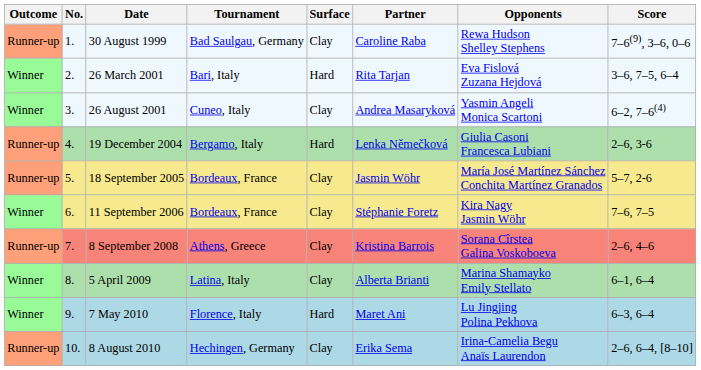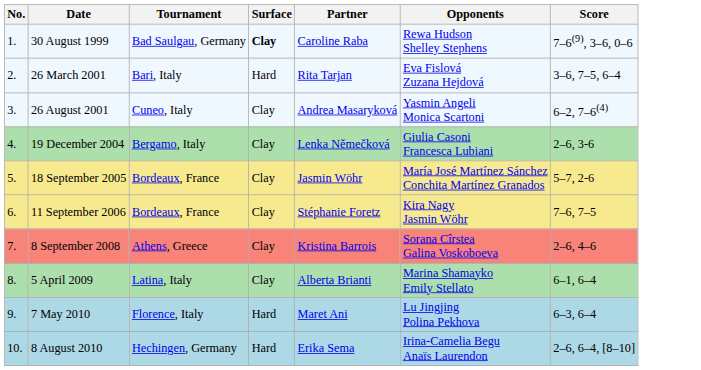- column: Outcome | Runner-up | Winner | Winner | Runner-up | Runner-up | Winner | Runner-up | Winner | Winner | Runner-up
30 August 1999 | Surface: normal -> bold
19 December 2004 | Surface: Hard -> Clay
8 August 2010 | Surface: Clay -> Hard
